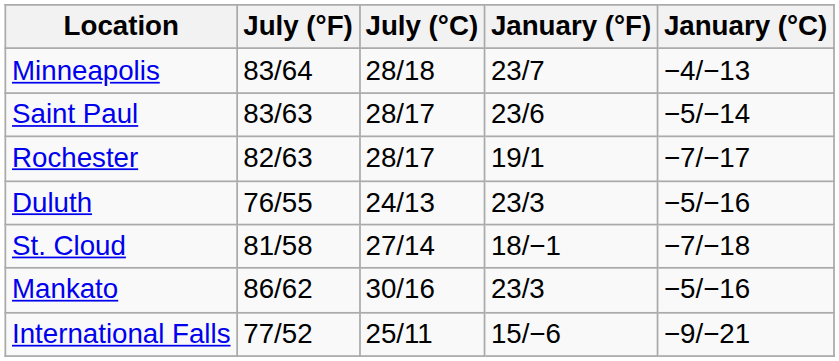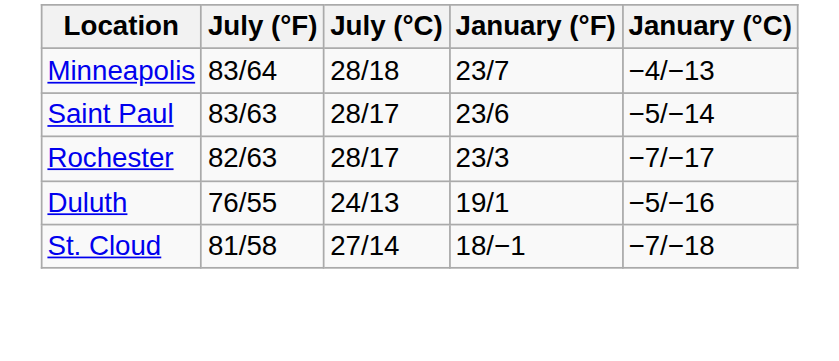Rochester | January (°F): 19/1 -> 23/3
Duluth | January (°F): 23/3 -> 19/1
- row: Mankato | 86/62 | 30/16 | 23/3 | −5/−16
- row: International Falls | 77/52 | 25/11 | 15/−6 | −9/−21
